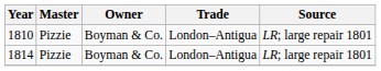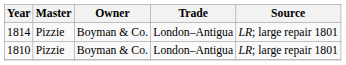rows swapped: 1810 <-> 1814
